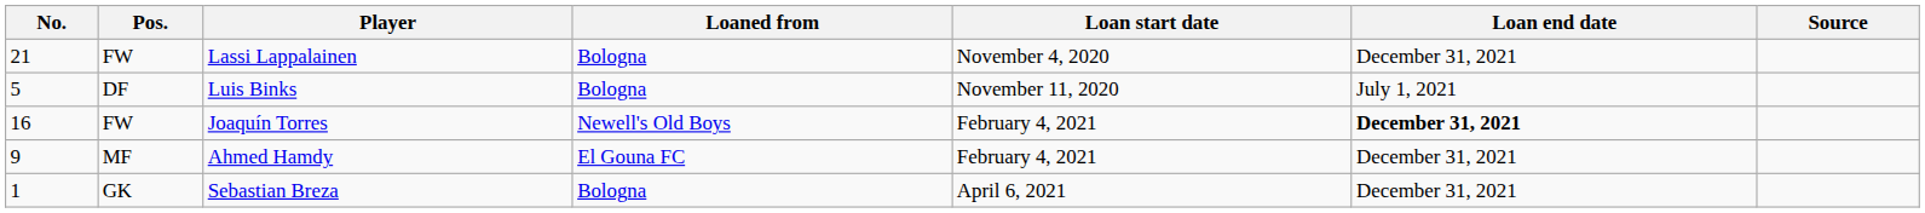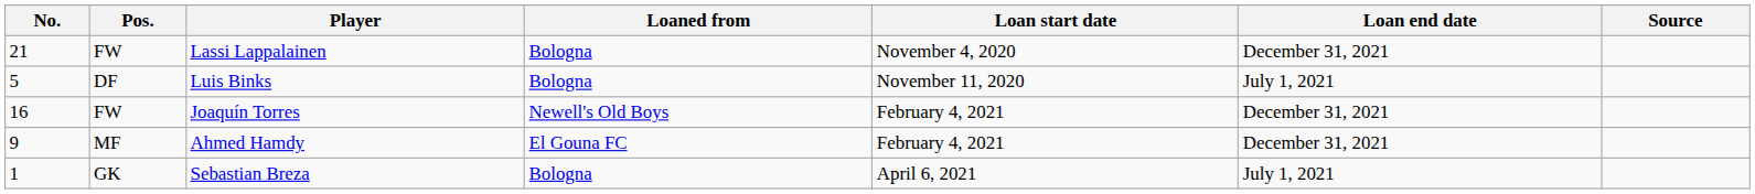Joaquín Torres | Loan end date: bold -> normal
Sebastian Breza | Loan end date: December 31, 2021 -> July 1, 2021
